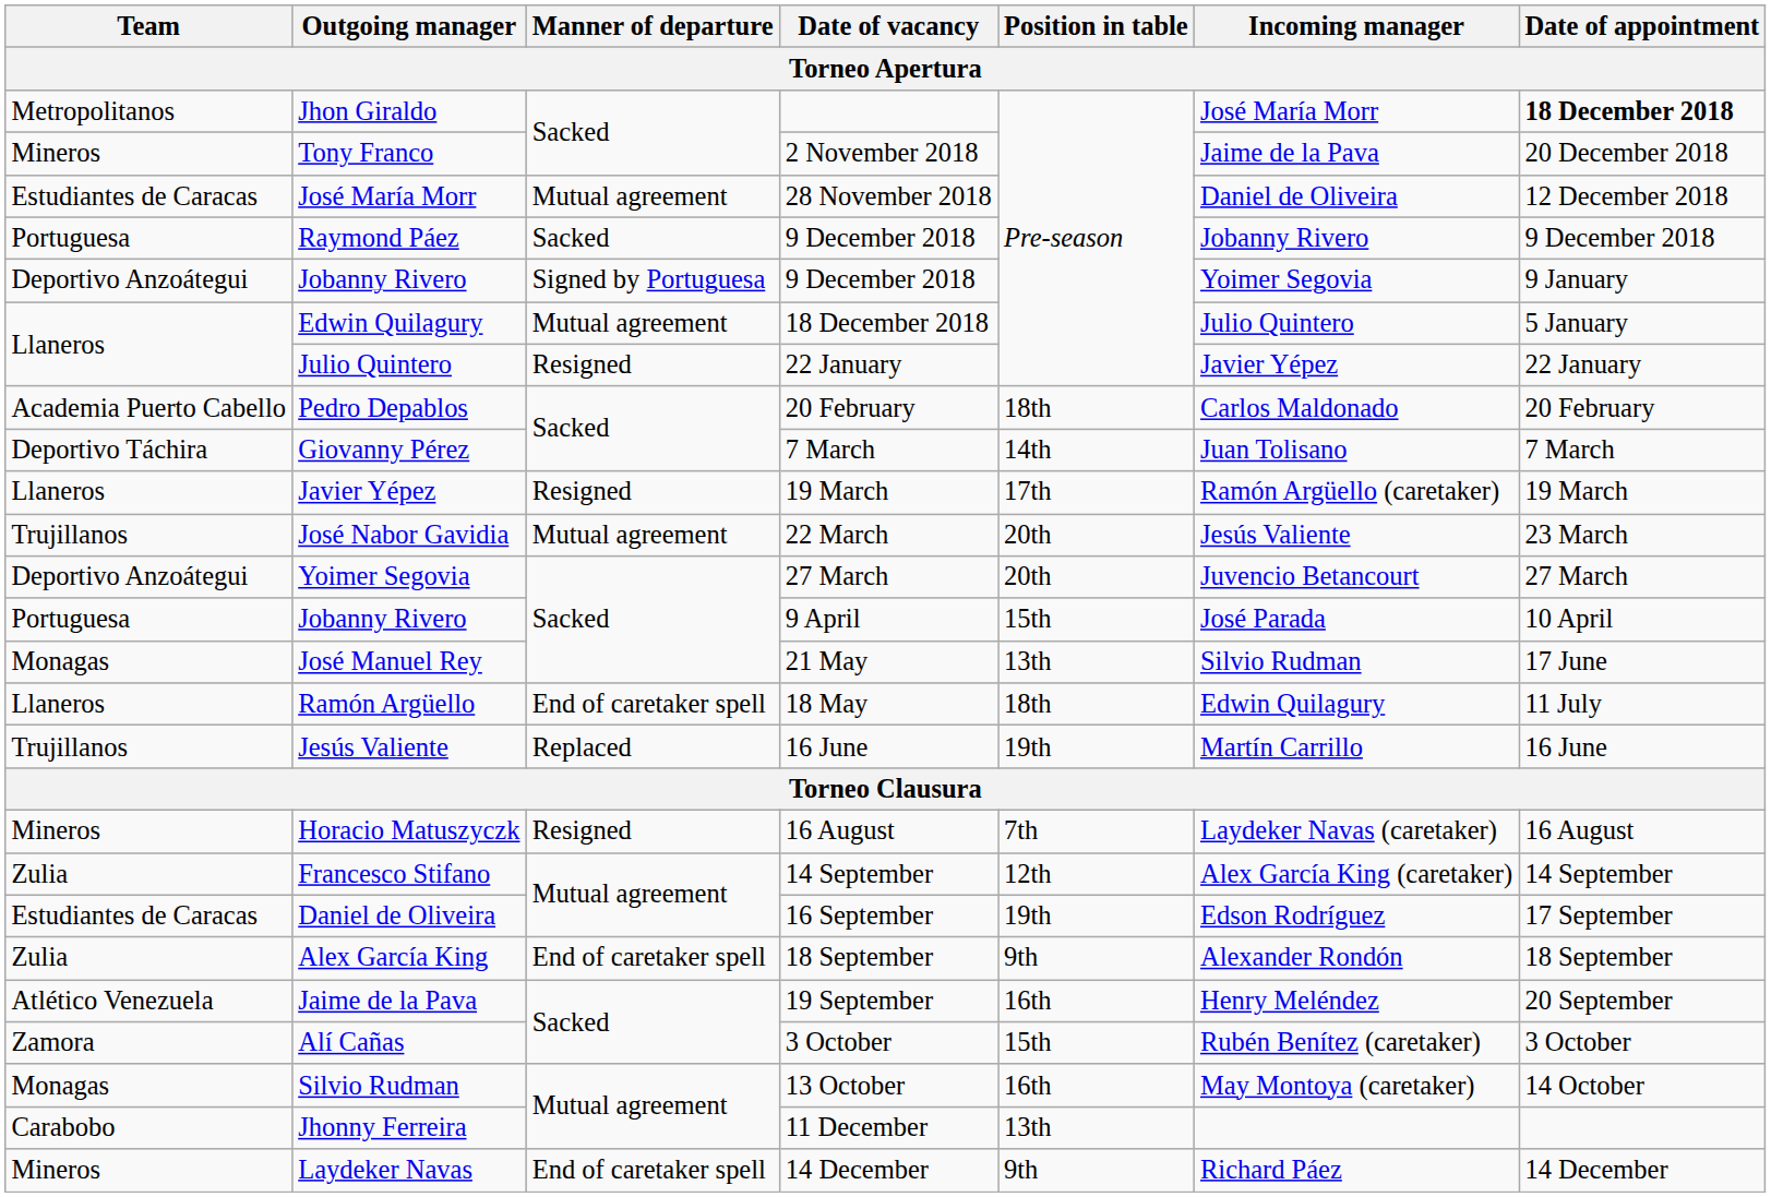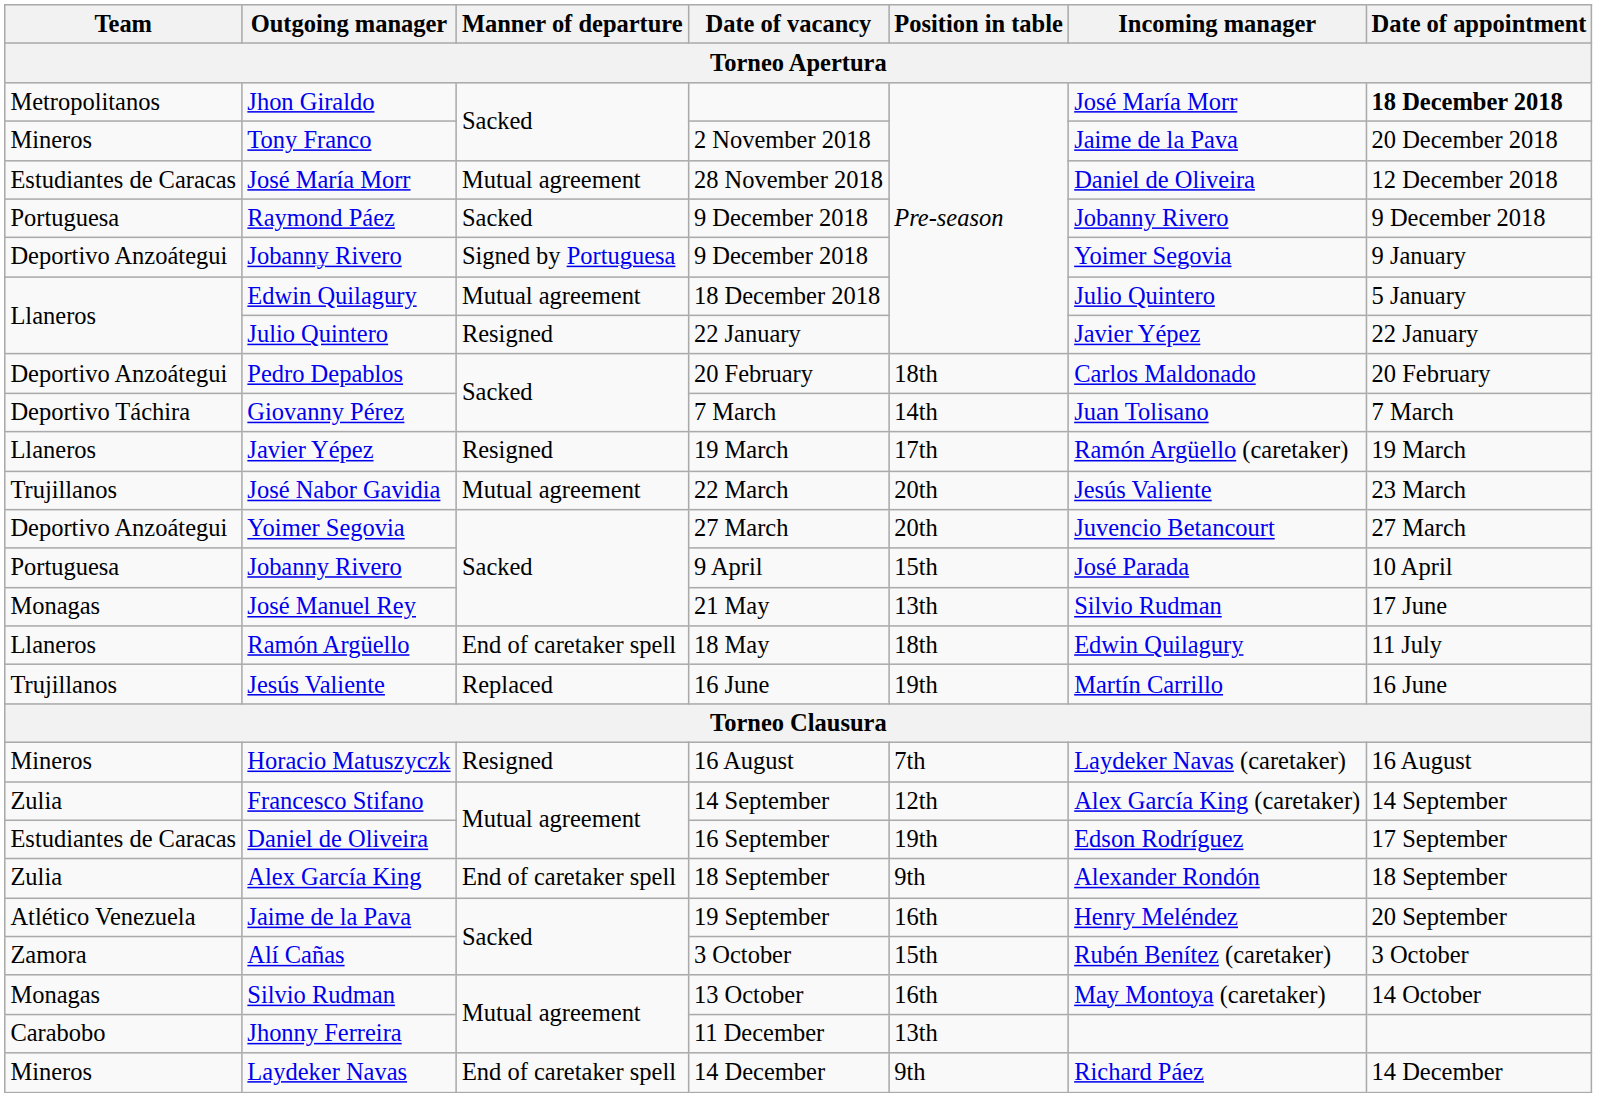Pedro Depablos | Team: Academia Puerto Cabello -> Deportivo Anzoátegui
